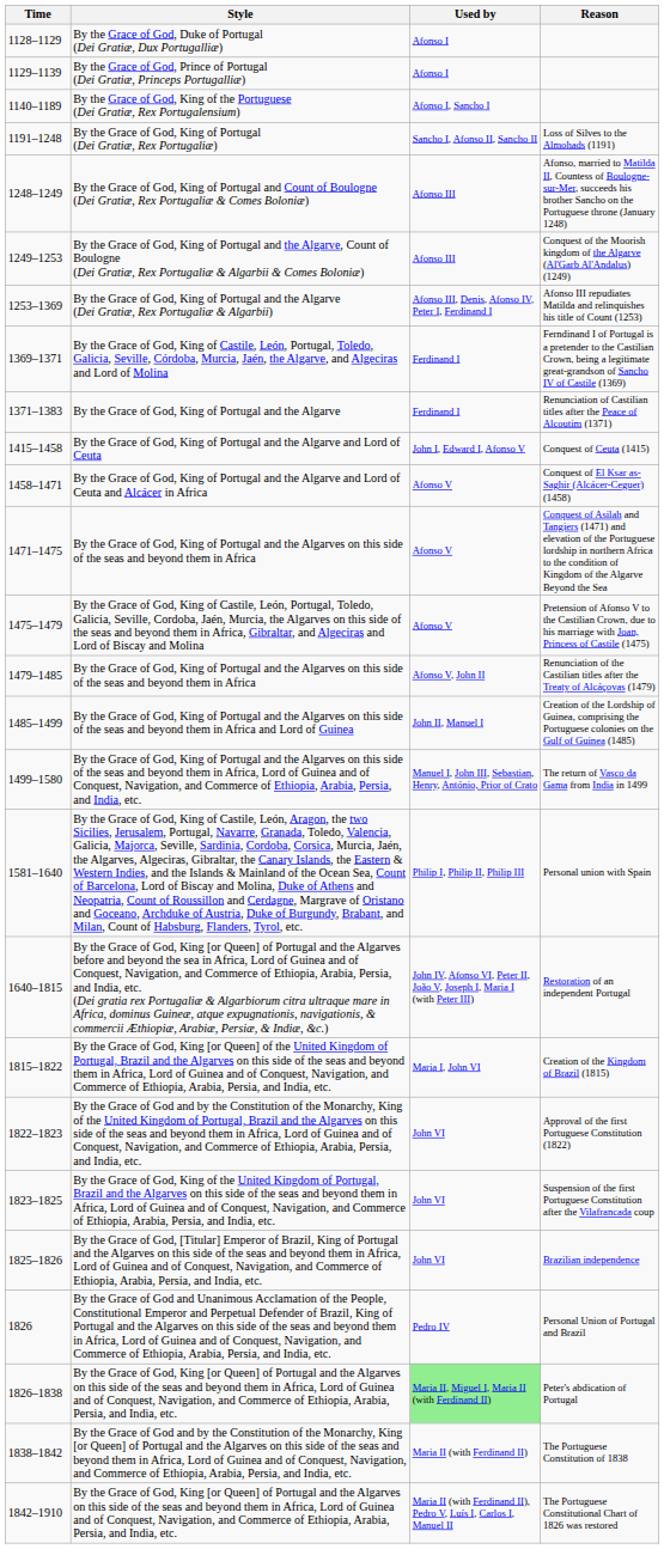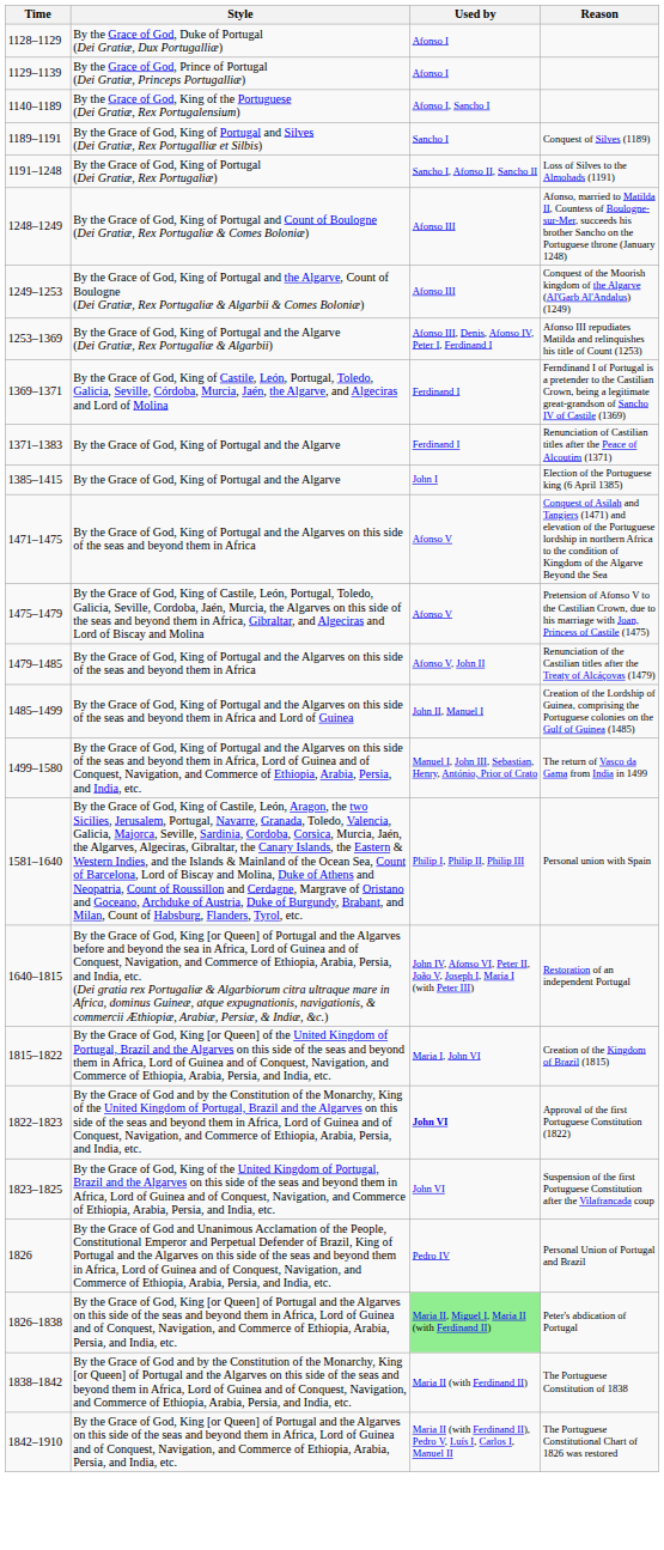+ row: 1189–1191 | By the Grace of God, King of Portugal and Silves (Dei Gratiæ, Rex Portugalliæ et Silbis) | Sancho I | Conquest of Silves (1189)
+ row: 1385–1415 | By the Grace of God, King of Portugal and the Algarve | John I | Election of the Portuguese king (6 April 1385)
- row: 1415–1458 | By the Grace of God, King of Portugal and the Algarve and Lord of Ceuta | John I, Edward I, Afonso V | Conquest of Ceuta (1415)
- row: 1458–1471 | By the Grace of God, King of Portugal and the Algarve and Lord of Ceuta and Alcácer in Africa | Afonso V | Conquest of El Ksar as-Saghir (Alcácer-Ceguer) (1458)
Approval of the first Portuguese Constitution (1822) | Used by: normal -> bold
- row: 1825–1826 | By the Grace of God, [Titular] Emperor of Brazil, King of Portugal and the Algarves on this side of the seas and beyond them in Africa, Lord of Guinea and of Conquest, Navigation, and Commerce of Ethiopia, Arabia, Persia, and India, etc. | John VI | Brazilian independence
